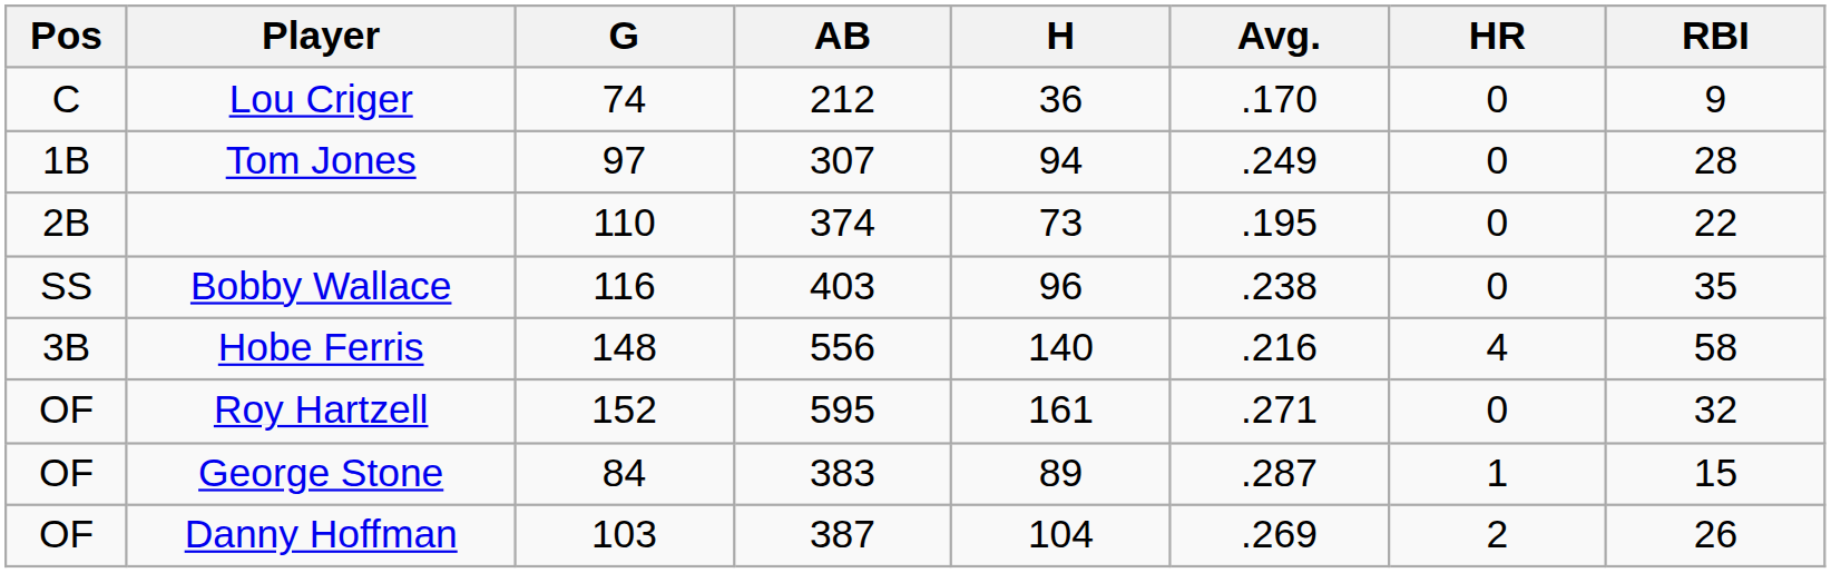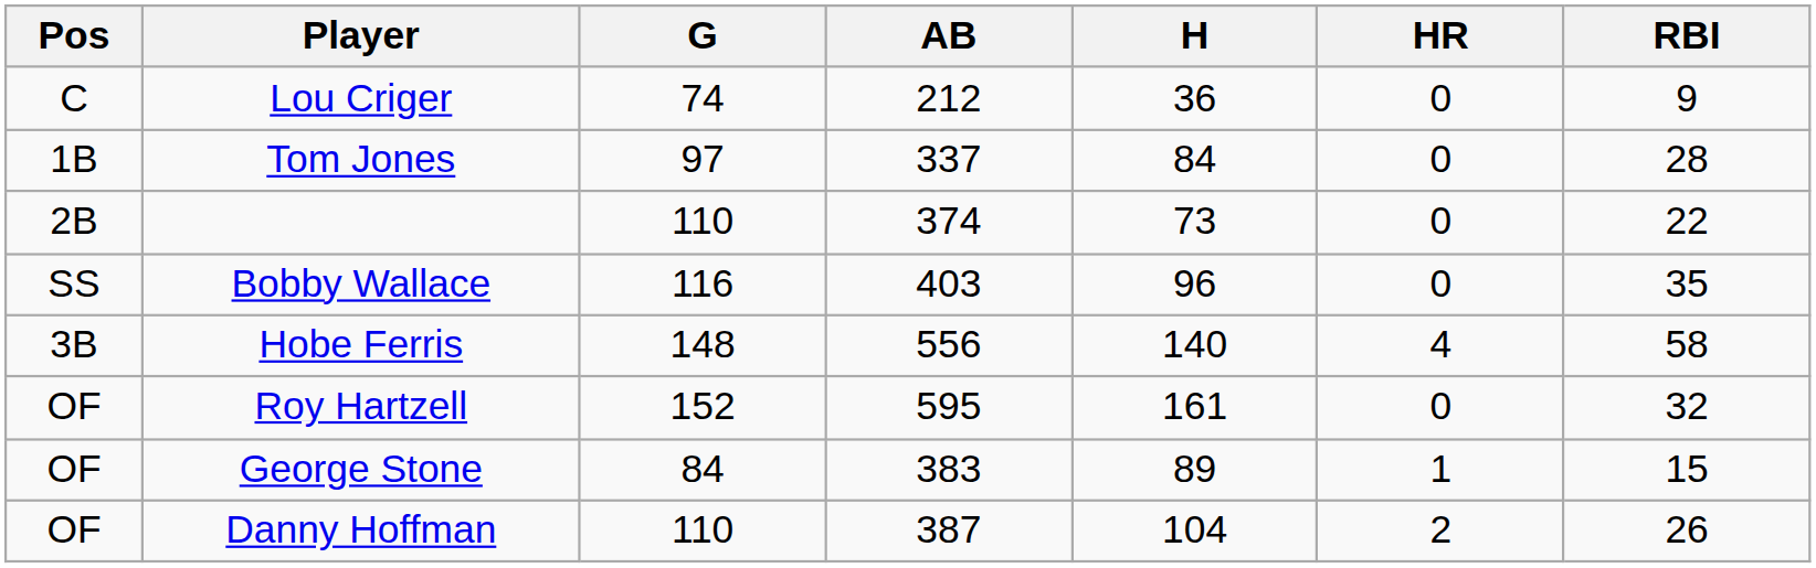- column: Avg. | .170 | .249 | .195 | .238 | .216 | .271 | .287 | .269
Tom Jones | AB: 307 -> 337
Tom Jones | H: 94 -> 84
Danny Hoffman | G: 103 -> 110
